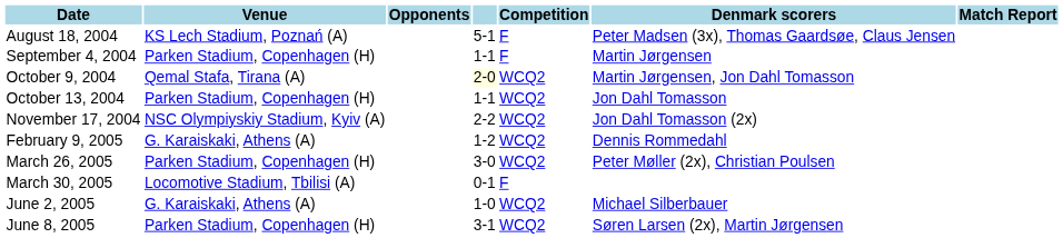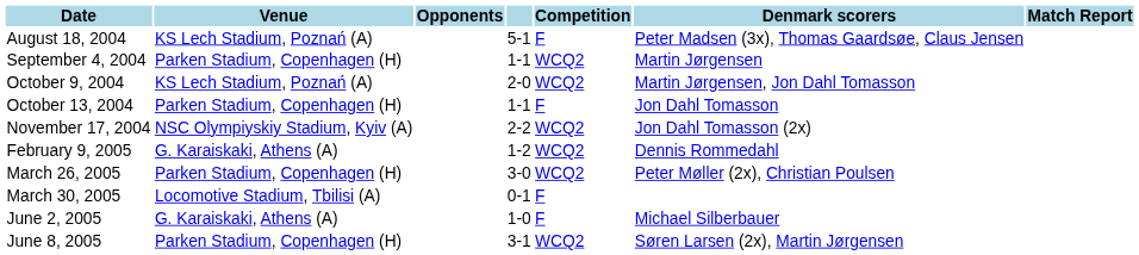September 4, 2004 | Competition: F -> WCQ2
October 9, 2004 | Venue: Qemal Stafa, Tirana (A) -> KS Lech Stadium, Poznań (A)
October 9, 2004 | column 4: lightyellow background -> no background
October 13, 2004 | Competition: WCQ2 -> F
June 2, 2005 | Competition: WCQ2 -> F
